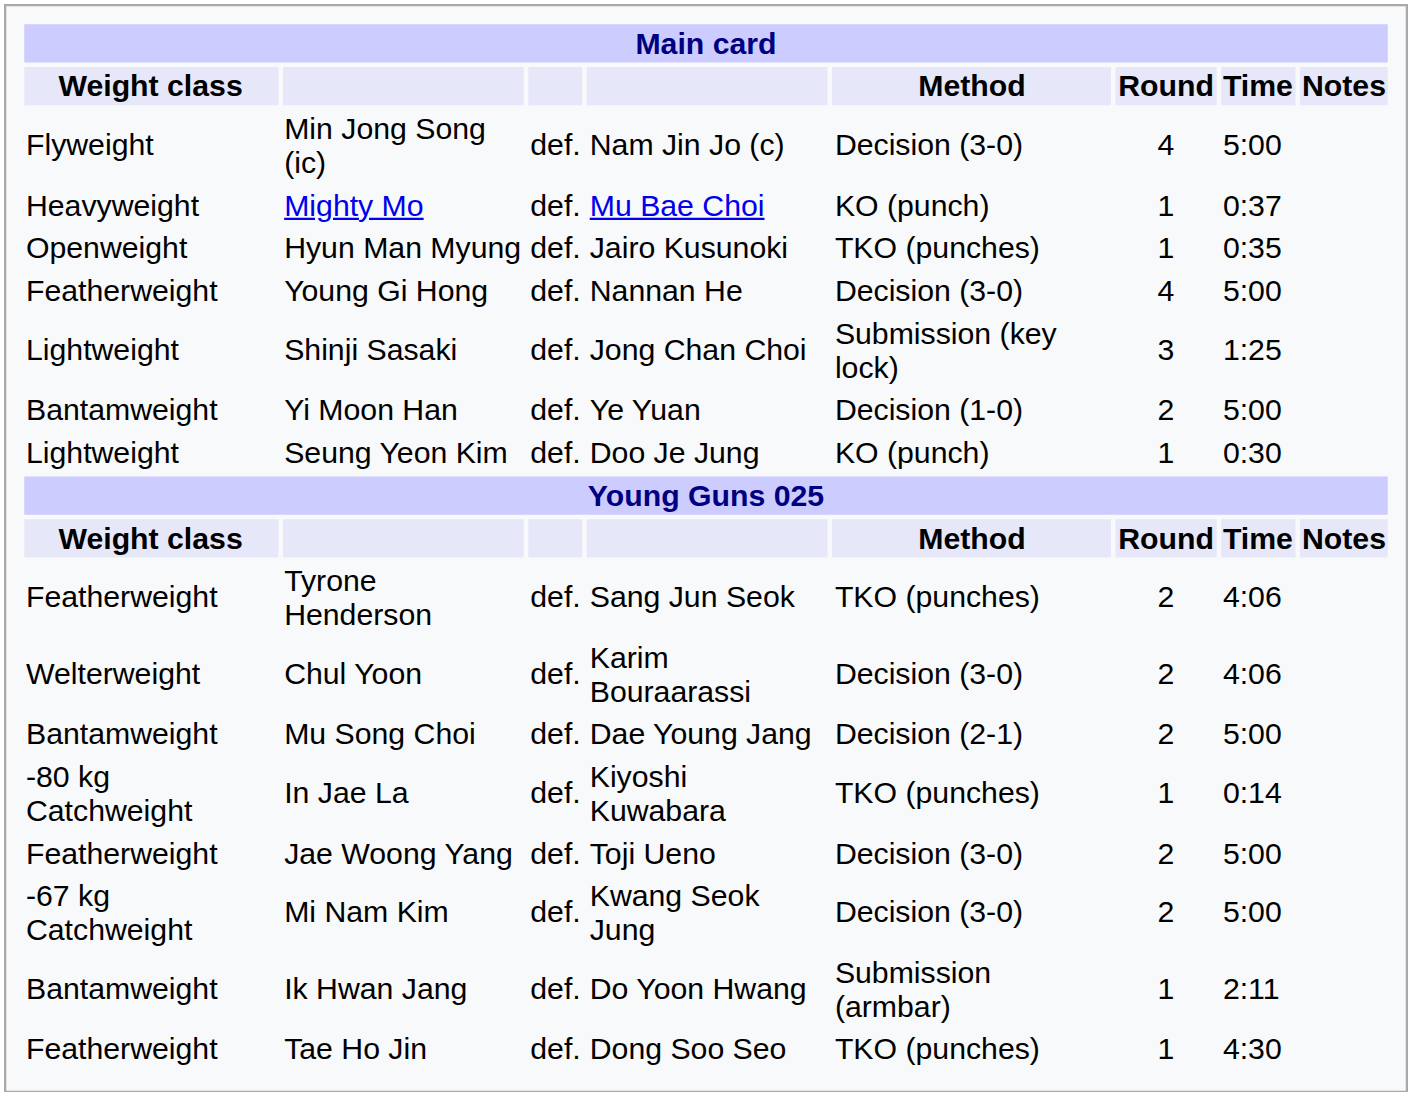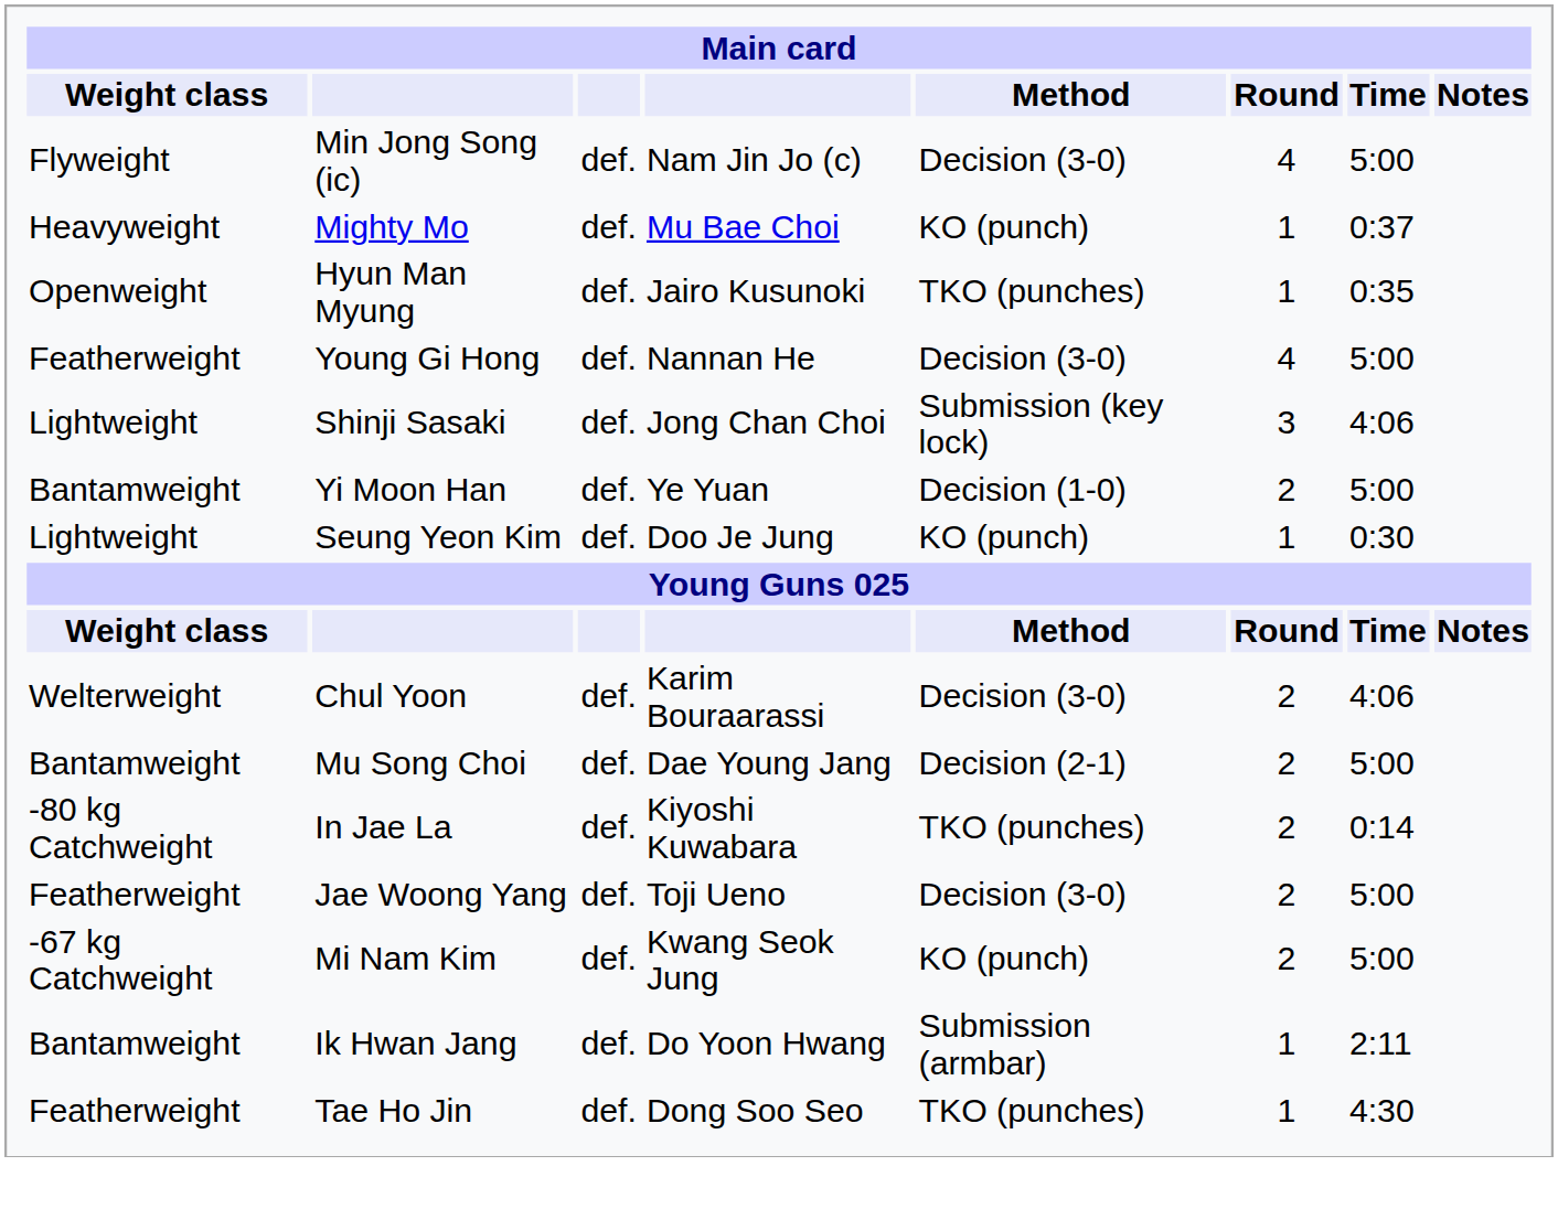Shinji Sasaki | Time: 1:25 -> 4:06
- row: Featherweight | Tyrone Henderson | def. | Sang Jun Seok | TKO (punches) | 2 | 4:06
In Jae La | Round: 1 -> 2
Mi Nam Kim | Method: Decision (3-0) -> KO (punch)
